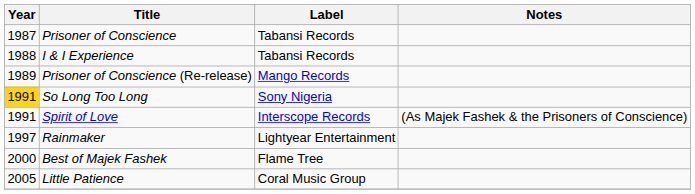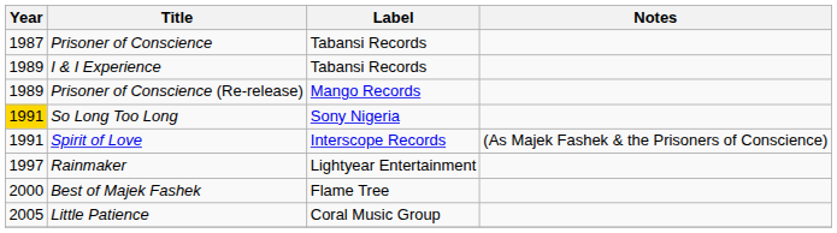I & I Experience | Year: 1988 -> 1989
